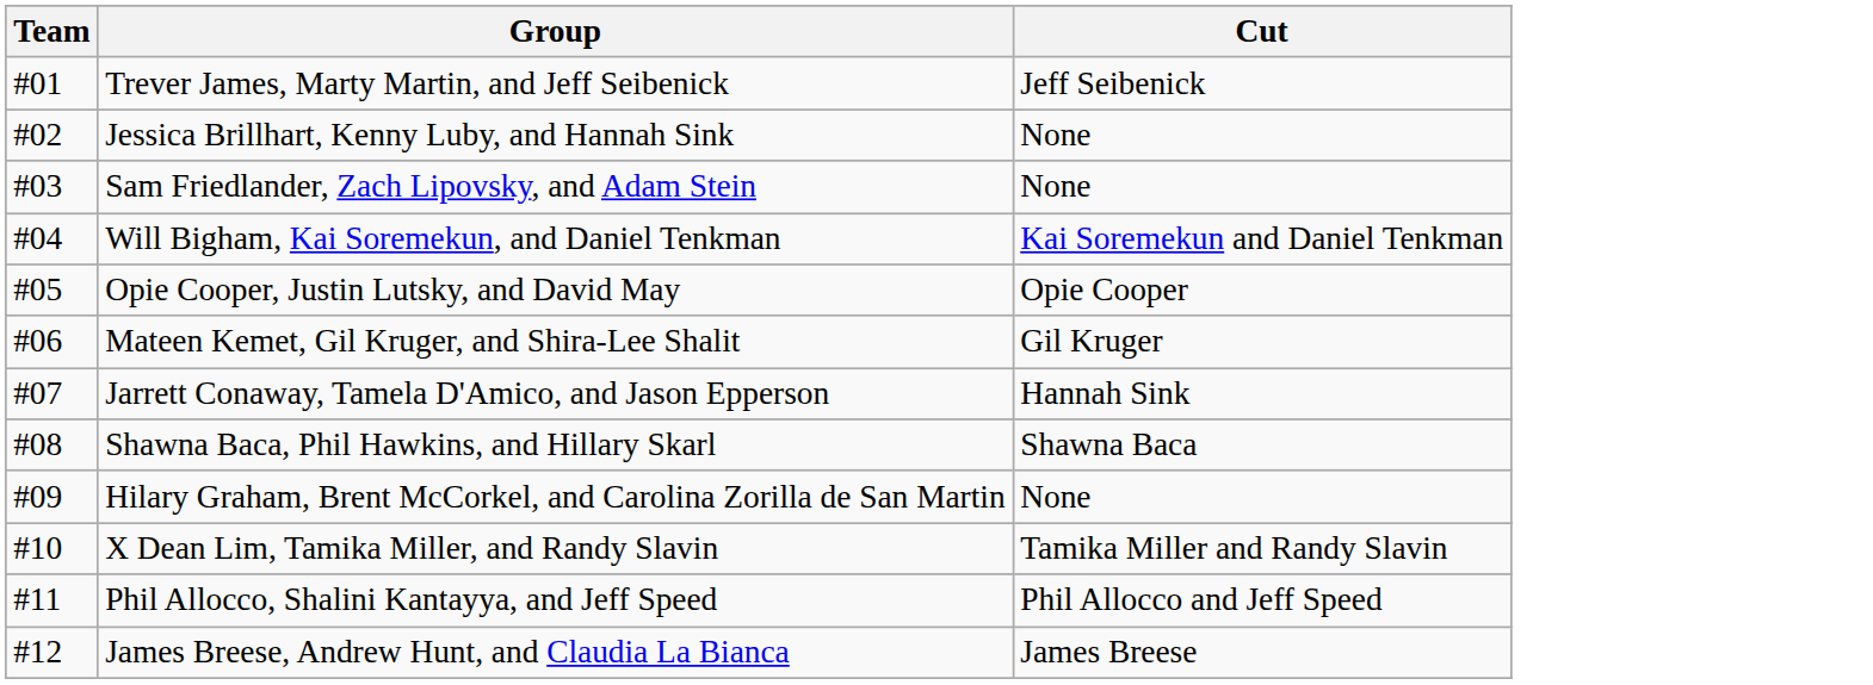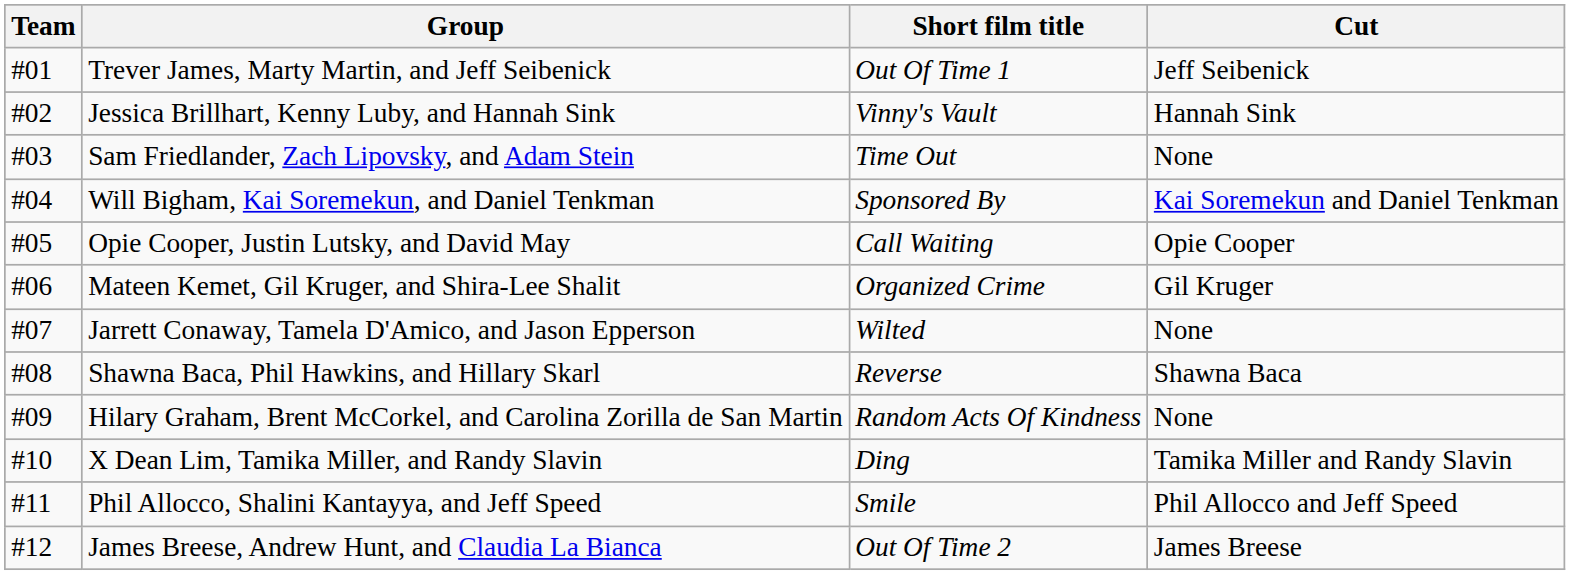+ column: Short film title | Out Of Time 1 | Vinny's Vault | Time Out | Sponsored By | Call Waiting | Organized Crime | Wilted | Reverse | Random Acts Of Kindness | Ding | Smile | Out Of Time 2
Jessica Brillhart, Kenny Luby, and Hannah Sink | Cut: None -> Hannah Sink
Jarrett Conaway, Tamela D'Amico, and Jason Epperson | Cut: Hannah Sink -> None
